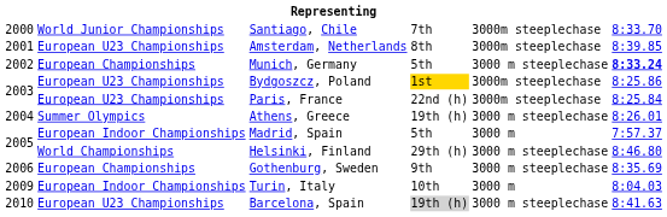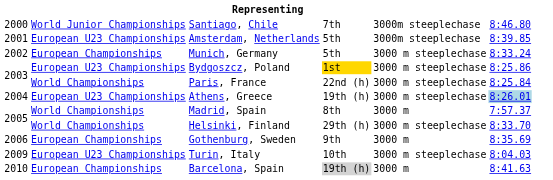Santiago, Chile | column 6: 8:33.70 -> 8:46.80
Amsterdam, Netherlands | column 4: 8th -> 5th
Munich, Germany | column 6: bold -> normal
Bydgoszcz, Poland | column 5: 3000m steeplechase -> 3000 m steeplechase
Paris, France | column 2: European U23 Championships -> World Championships
Paris, France | column 5: 3000m steeplechase -> 3000 m steeplechase
Athens, Greece | column 2: Summer Olympics -> European U23 Championships
Athens, Greece | column 6: no background -> lightblue background
Madrid, Spain | column 2: European Indoor Championships -> World Championships
Madrid, Spain | column 4: 5th -> 8th
Helsinki, Finland | column 6: 8:46.80 -> 8:33.70
Gothenburg, Sweden | column 5: 3000 m steeplechase -> 3000 m
Turin, Italy | column 2: European Indoor Championships -> European U23 Championships
Turin, Italy | column 5: 3000 m -> 3000 m steeplechase
Barcelona, Spain | column 2: European U23 Championships -> European Championships
Barcelona, Spain | column 5: 3000 m steeplechase -> 3000 m
